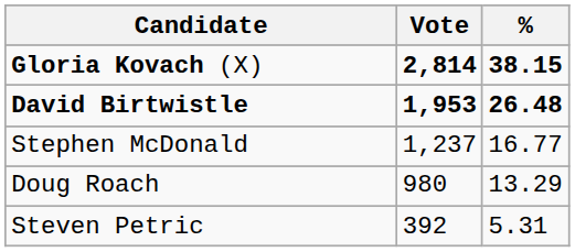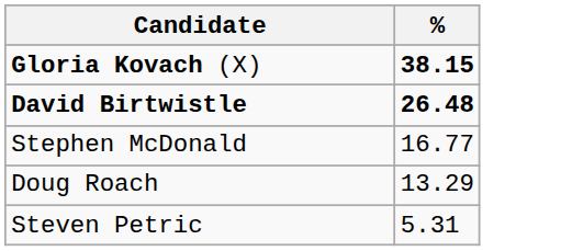- column: Vote | 2,814 | 1,953 | 1,237 | 980 | 392
